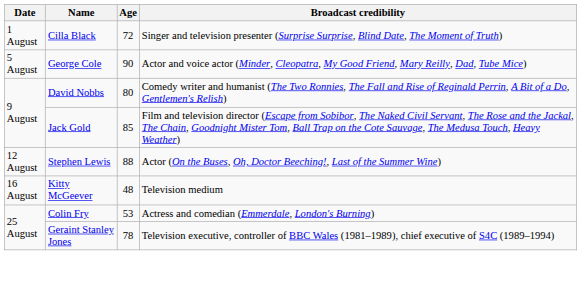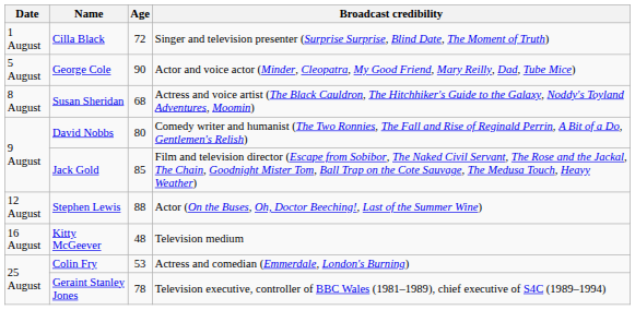+ row: 8 August | Susan Sheridan | 68 | Actress and voice artist (The Black Cauldron, The Hitchhiker's Guide to the Galaxy, Noddy's Toyland Adventures, Moomin)
